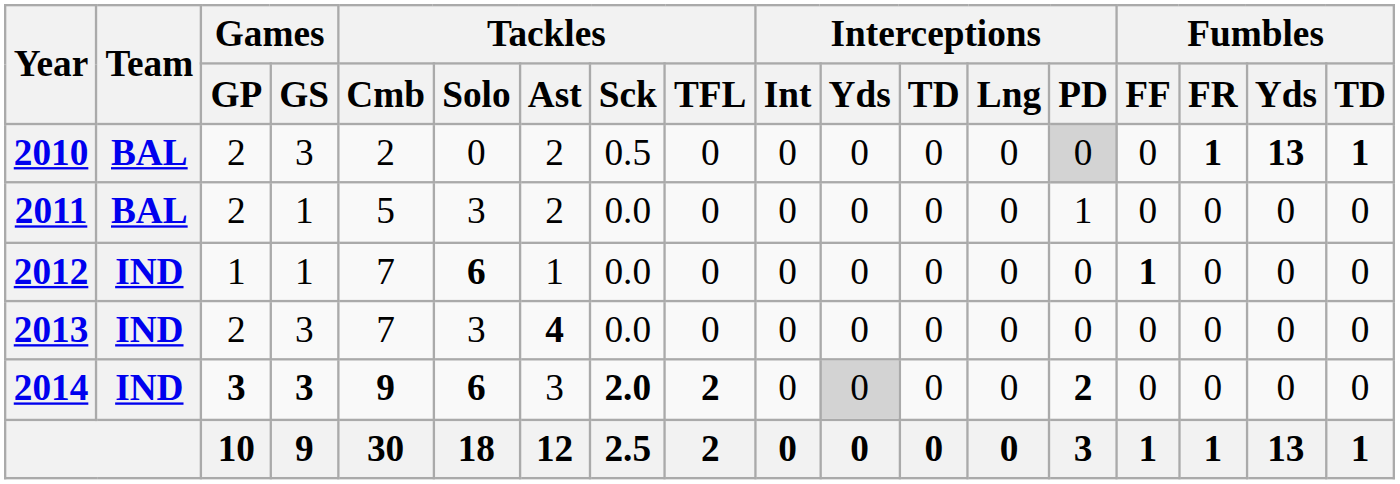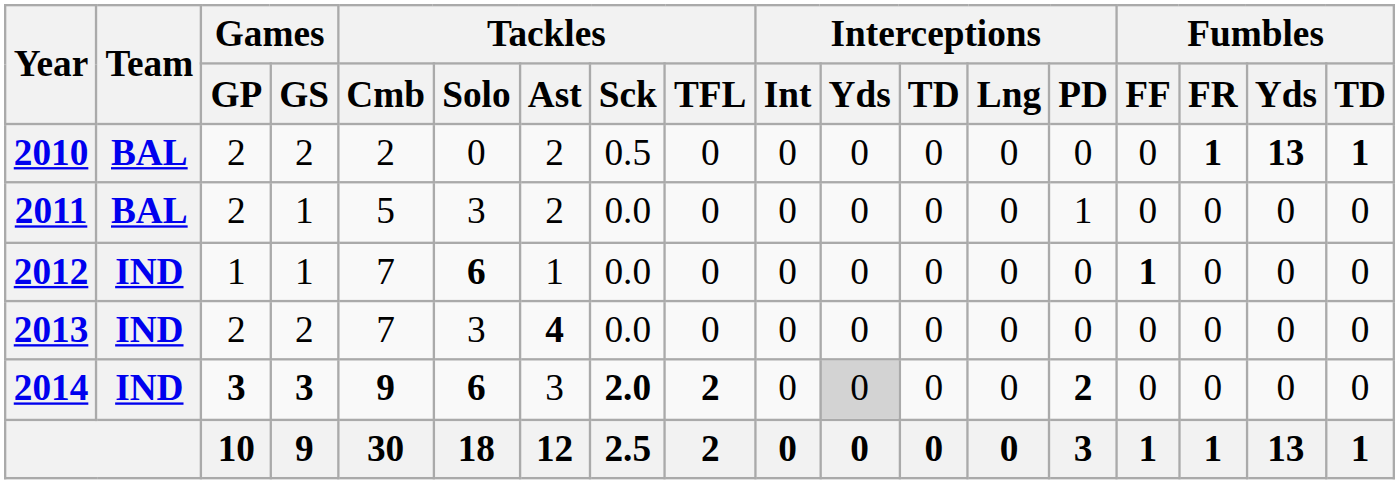2010 | Games / GS: 3 -> 2
2010 | Interceptions / PD: lightgrey background -> no background
2013 | Games / GS: 3 -> 2
